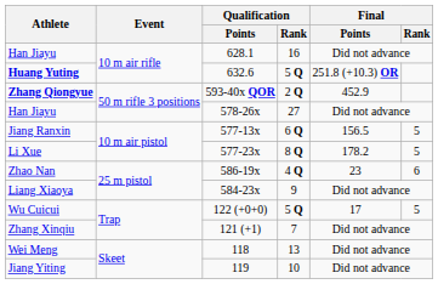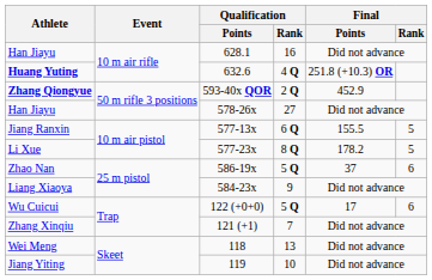Huang Yuting | Qualification / Rank: 5 Q -> 4 Q
Jiang Ranxin | Final / Points: 156.5 -> 155.5
Zhao Nan | Qualification / Rank: 4 Q -> 5 Q
Zhao Nan | Final / Points: 23 -> 37
Wu Cuicui | Final / Rank: 5 -> 6
